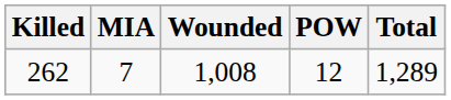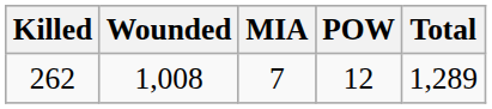columns swapped: Wounded <-> MIA
